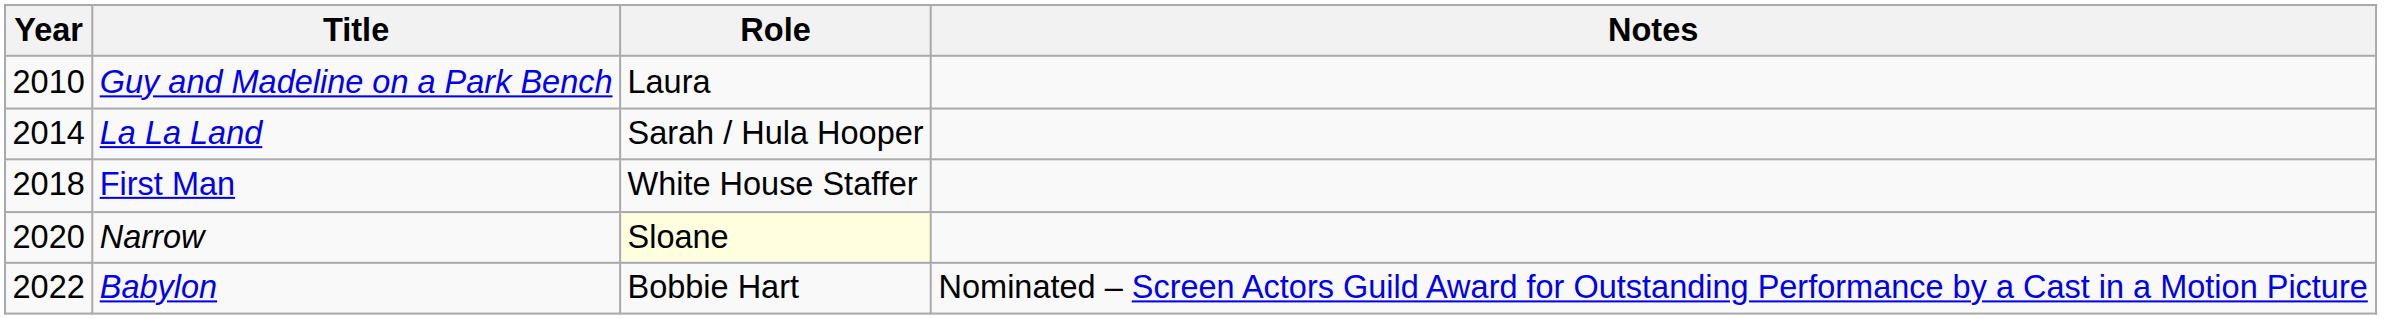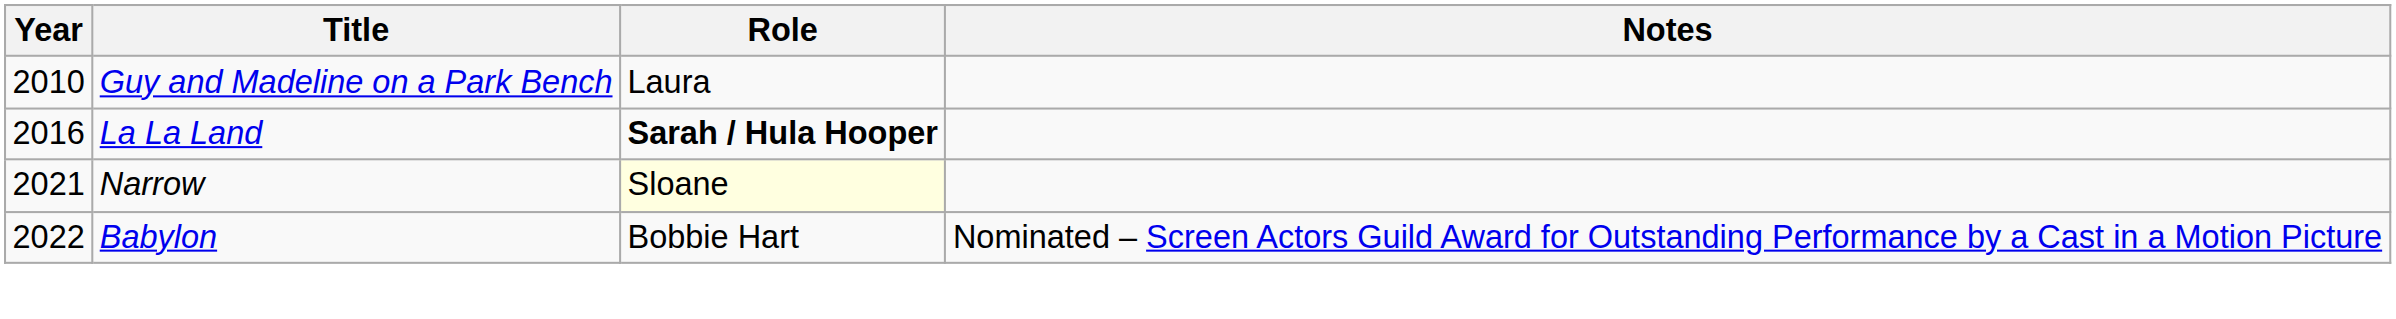La La Land | Year: 2014 -> 2016
La La Land | Role: normal -> bold
- row: 2018 | First Man | White House Staffer
Narrow | Year: 2020 -> 2021
